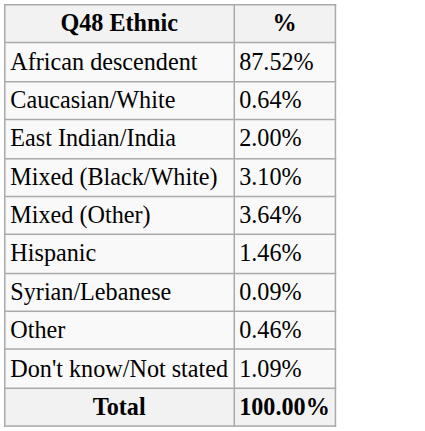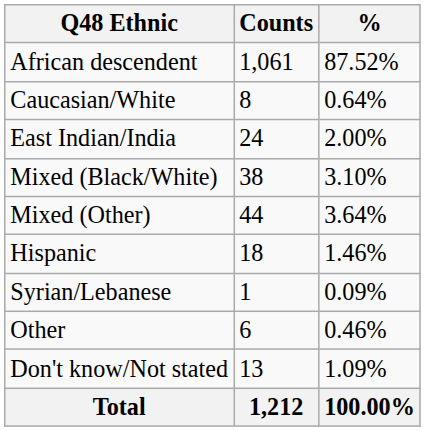+ column: Counts | 1,061 | 8 | 24 | 38 | 44 | 18 | 1 | 6 | 13 | 1,212
